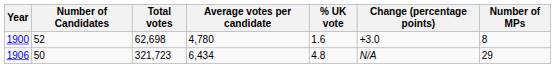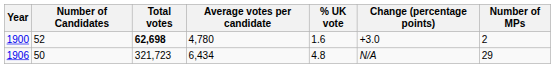1900 | Total votes: normal -> bold
1900 | Number of MPs: 8 -> 2
